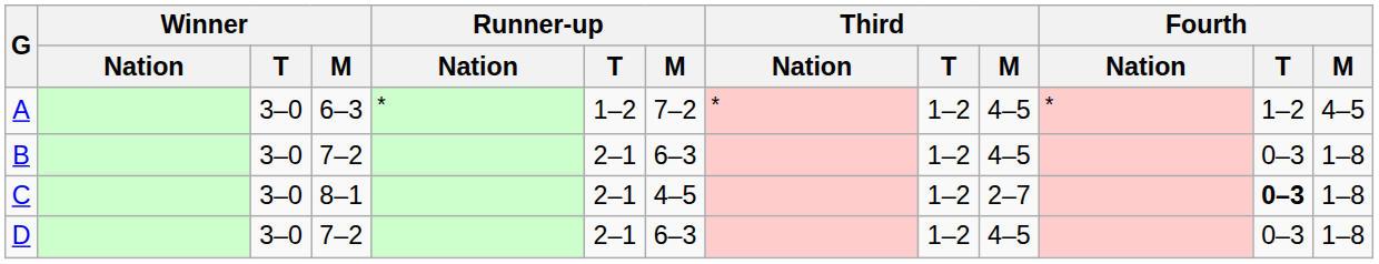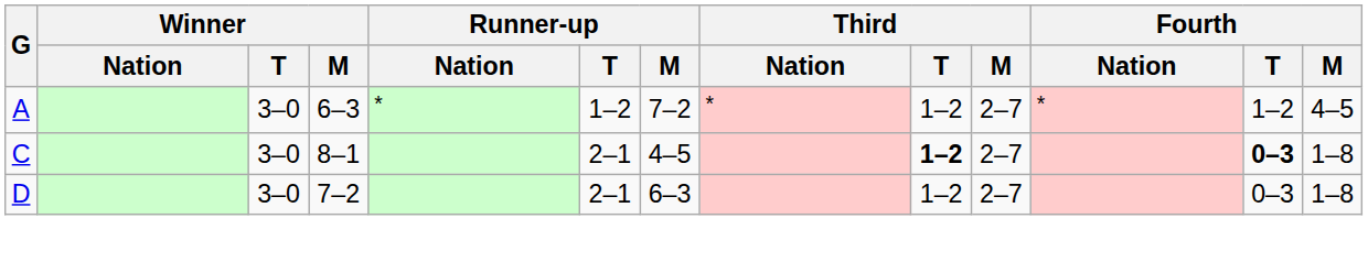A | Third / M: 4–5 -> 2–7
- row: B | 3–0 | 7–2 | 2–1 | 6–3 | 1–2 | 4–5 | 0–3 | 1–8
C | Third / T: normal -> bold
D | Third / M: 4–5 -> 2–7
